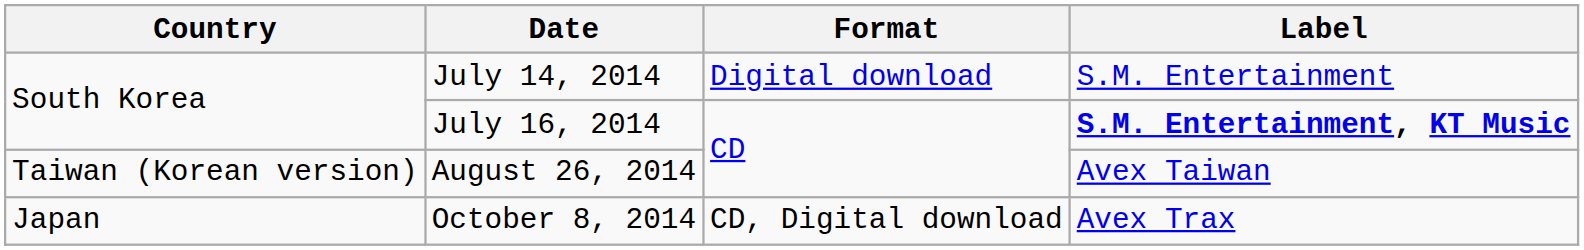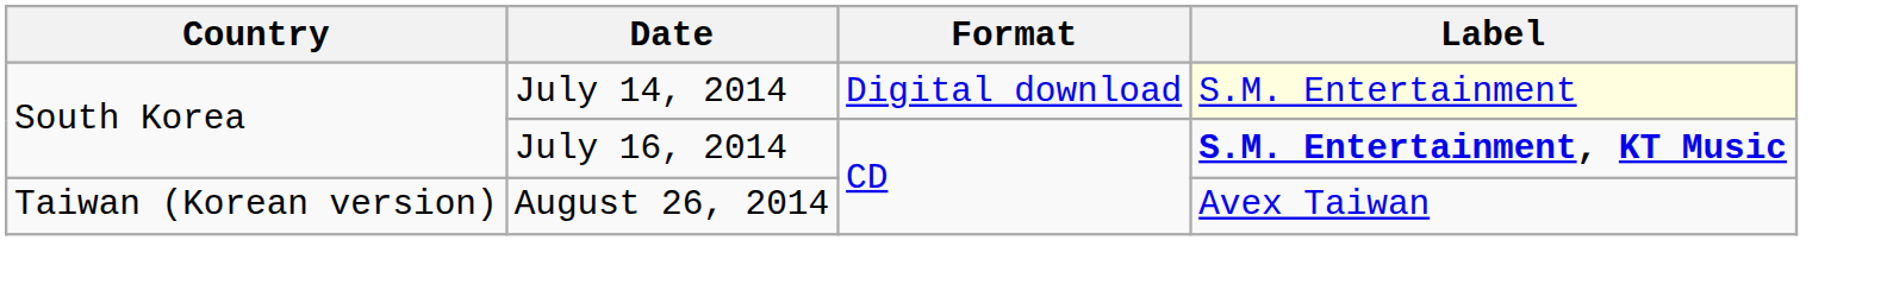July 14, 2014 | Label: no background -> lightyellow background
- row: Japan | October 8, 2014 | CD, Digital download | Avex Trax
